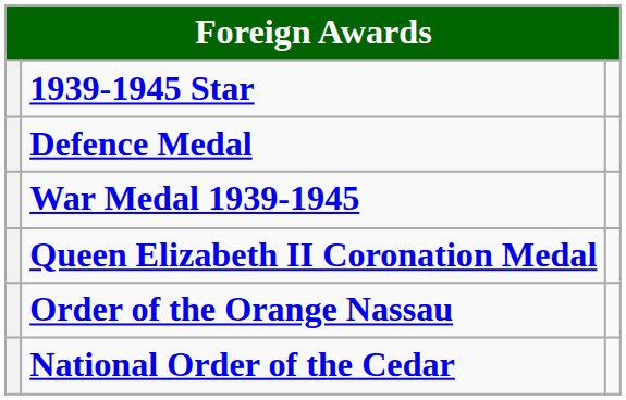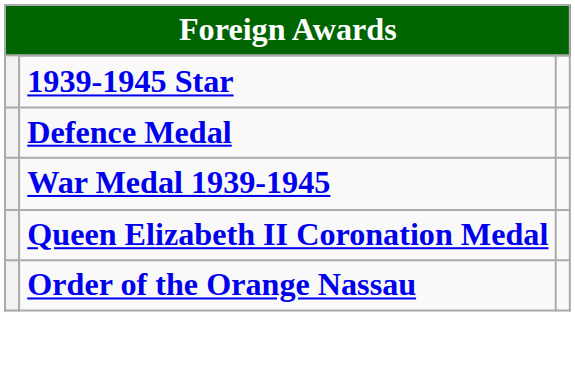- row: National Order of the Cedar
